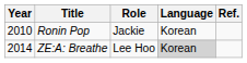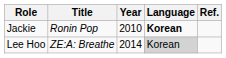columns swapped: Year <-> Role
Ronin Pop | Language: normal -> bold
